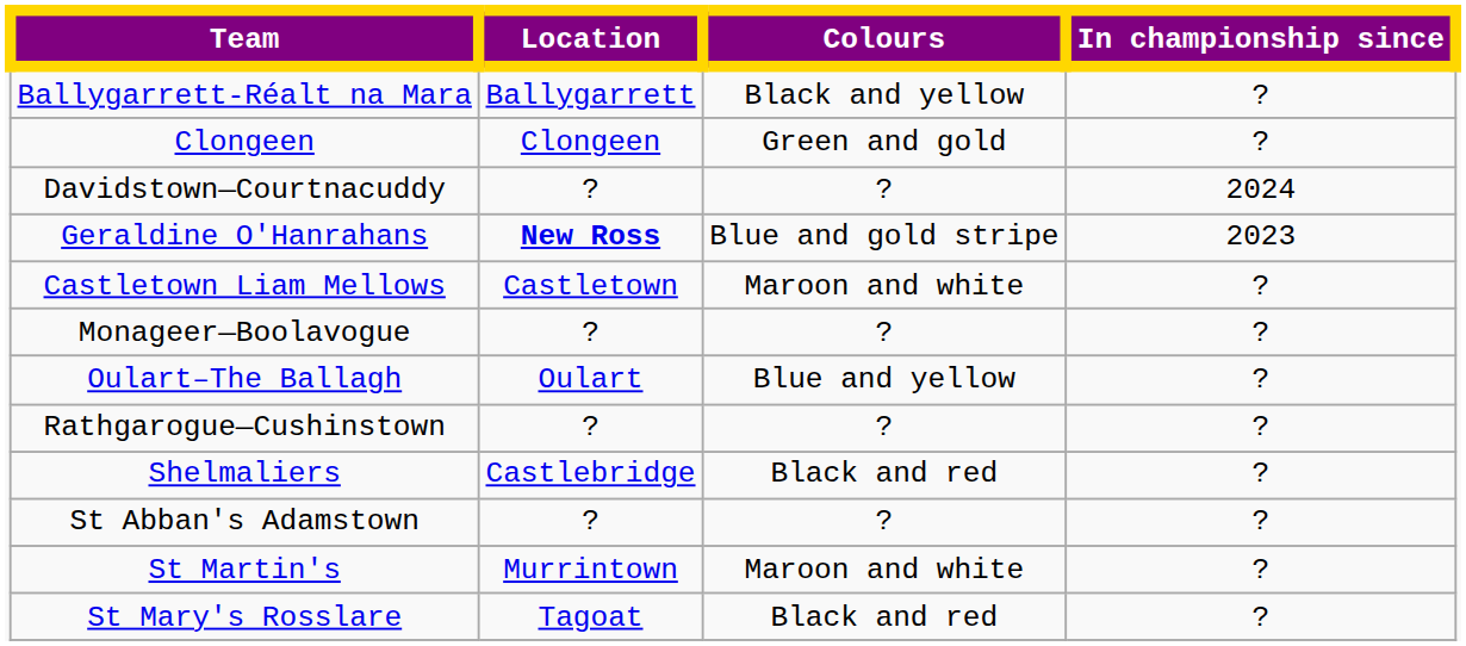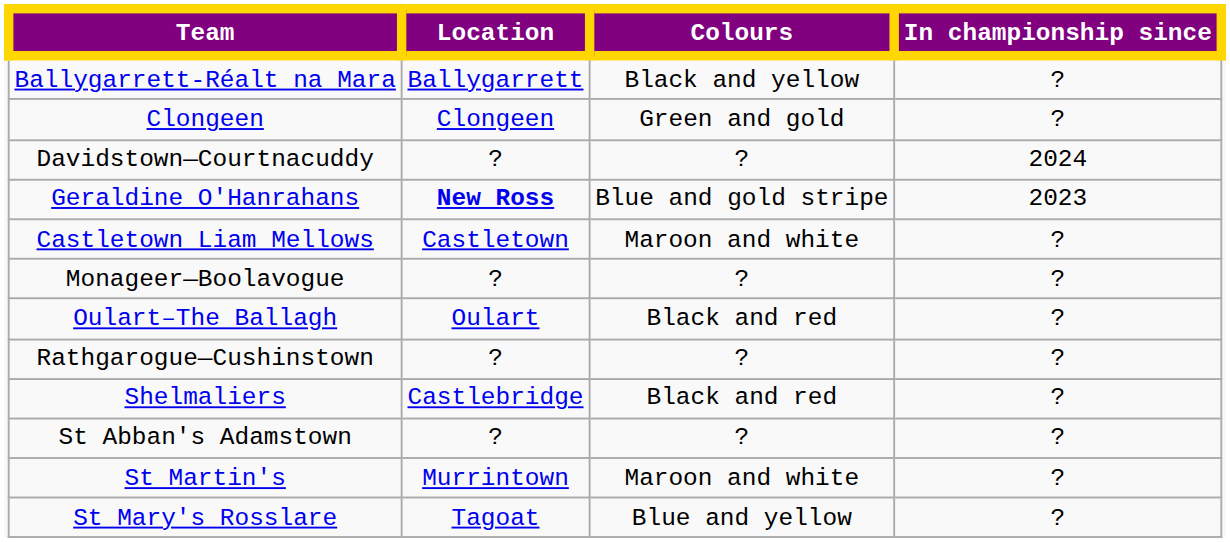Oulart–The Ballagh | Colours: Blue and yellow -> Black and red
St Mary's Rosslare | Colours: Black and red -> Blue and yellow
